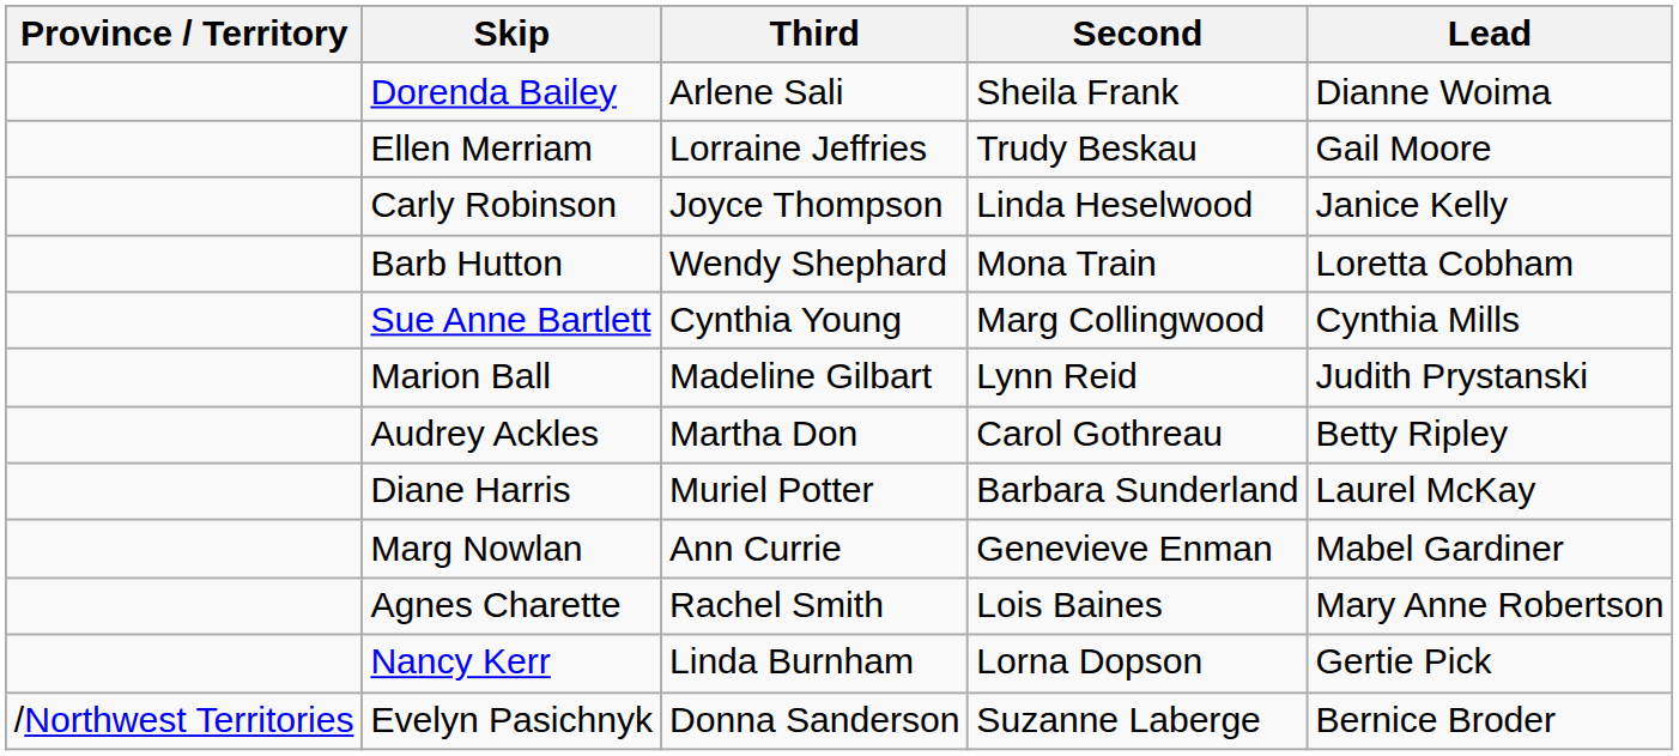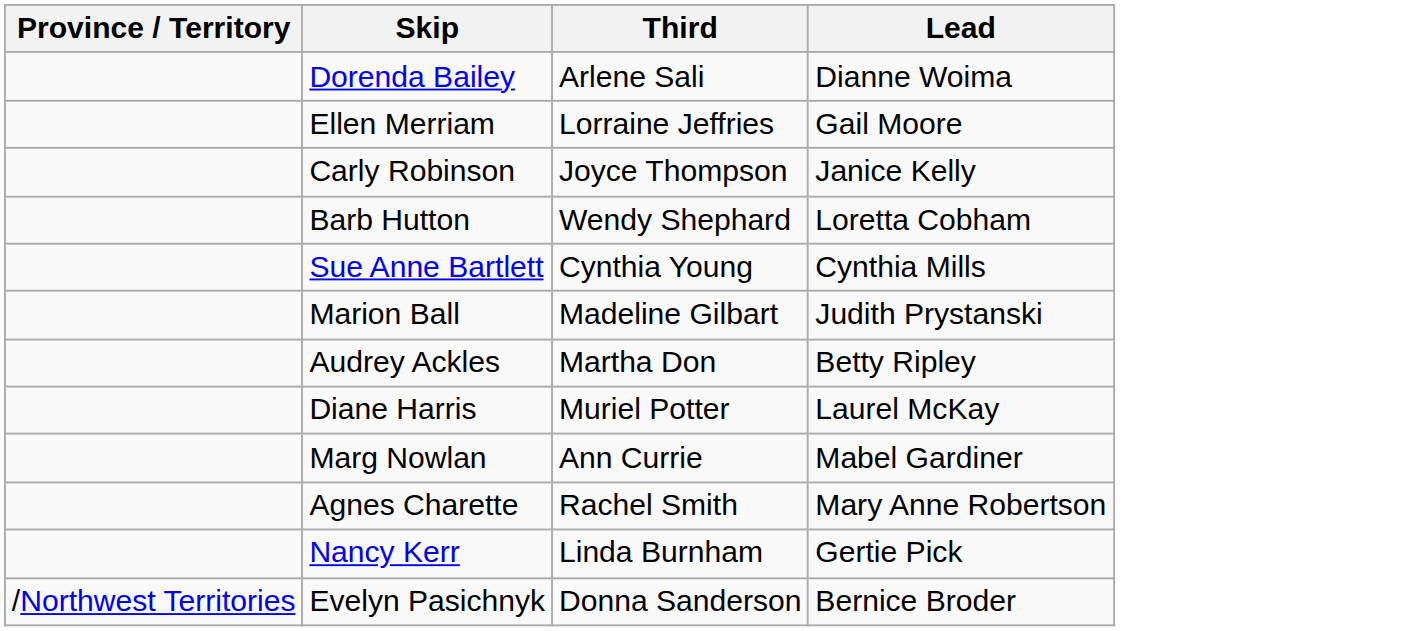- column: Second | Sheila Frank | Trudy Beskau | Linda Heselwood | Mona Train | Marg Collingwood | Lynn Reid | Carol Gothreau | Barbara Sunderland | Genevieve Enman | Lois Baines | Lorna Dopson | Suzanne Laberge
